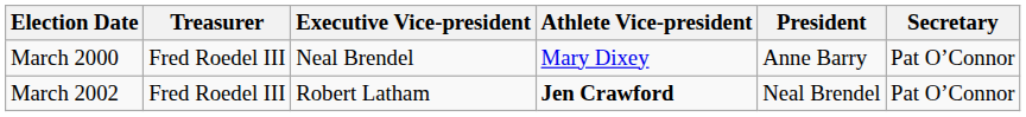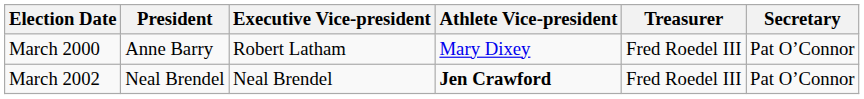columns swapped: President <-> Treasurer
March 2000 | Executive Vice-president: Neal Brendel -> Robert Latham
March 2002 | Executive Vice-president: Robert Latham -> Neal Brendel
